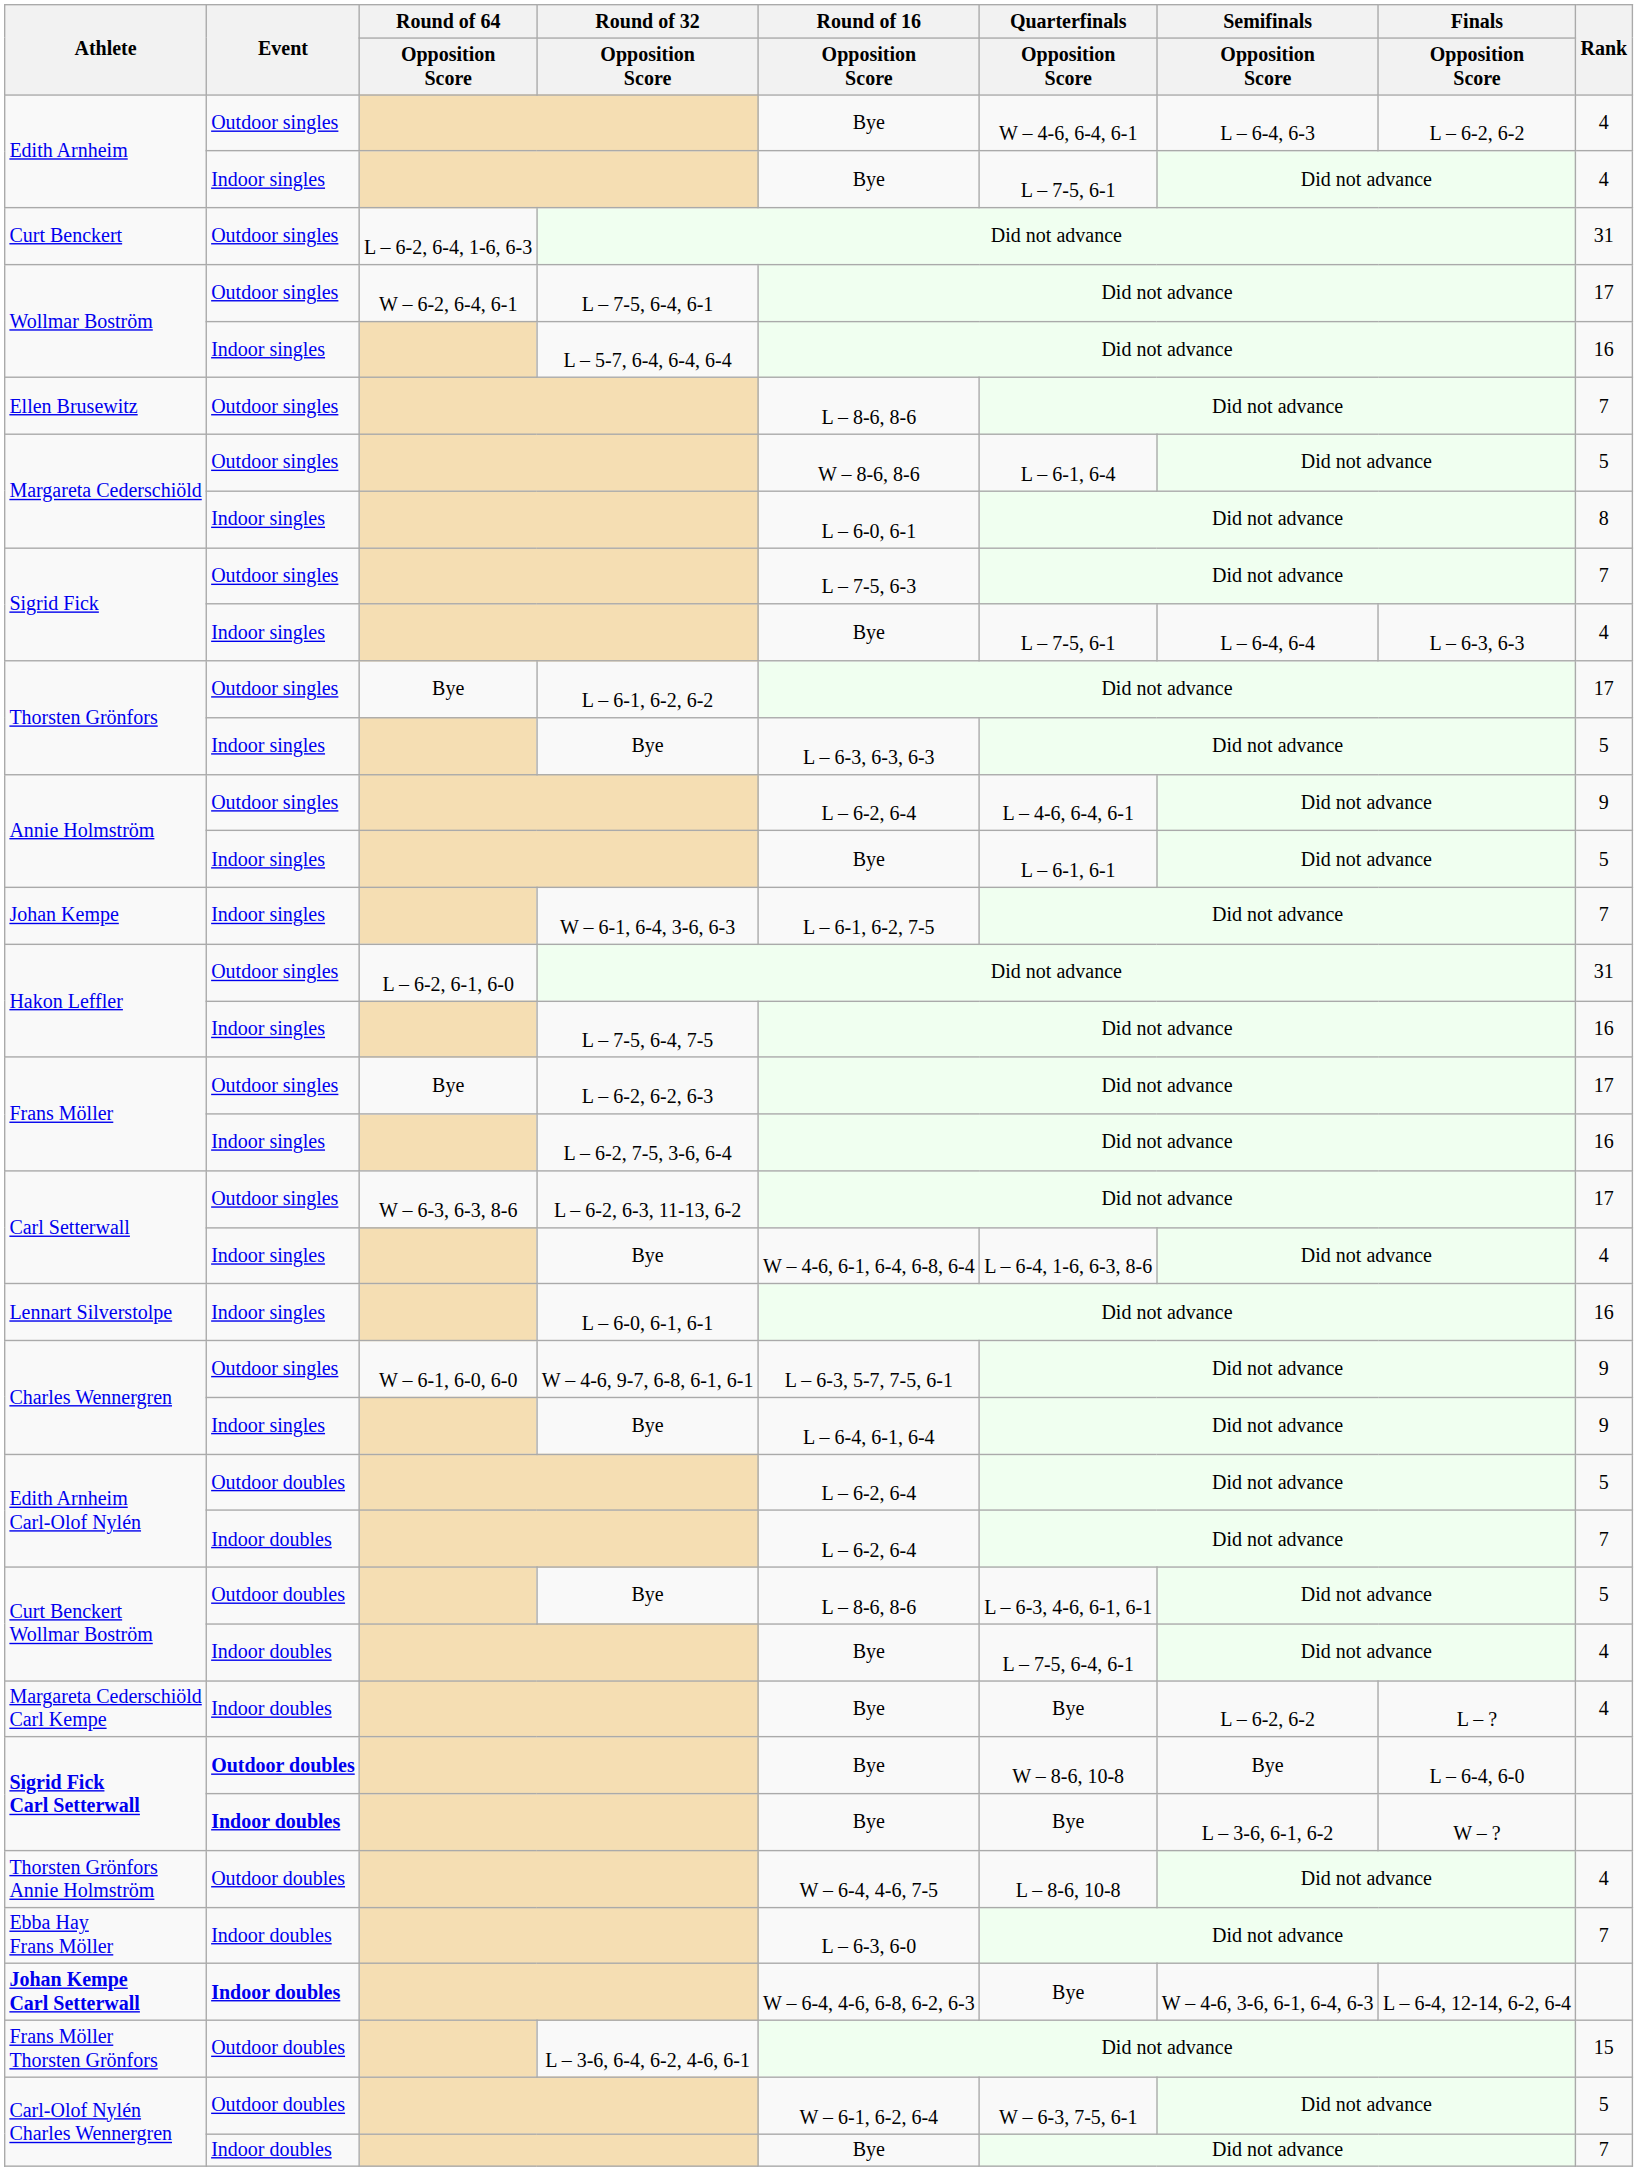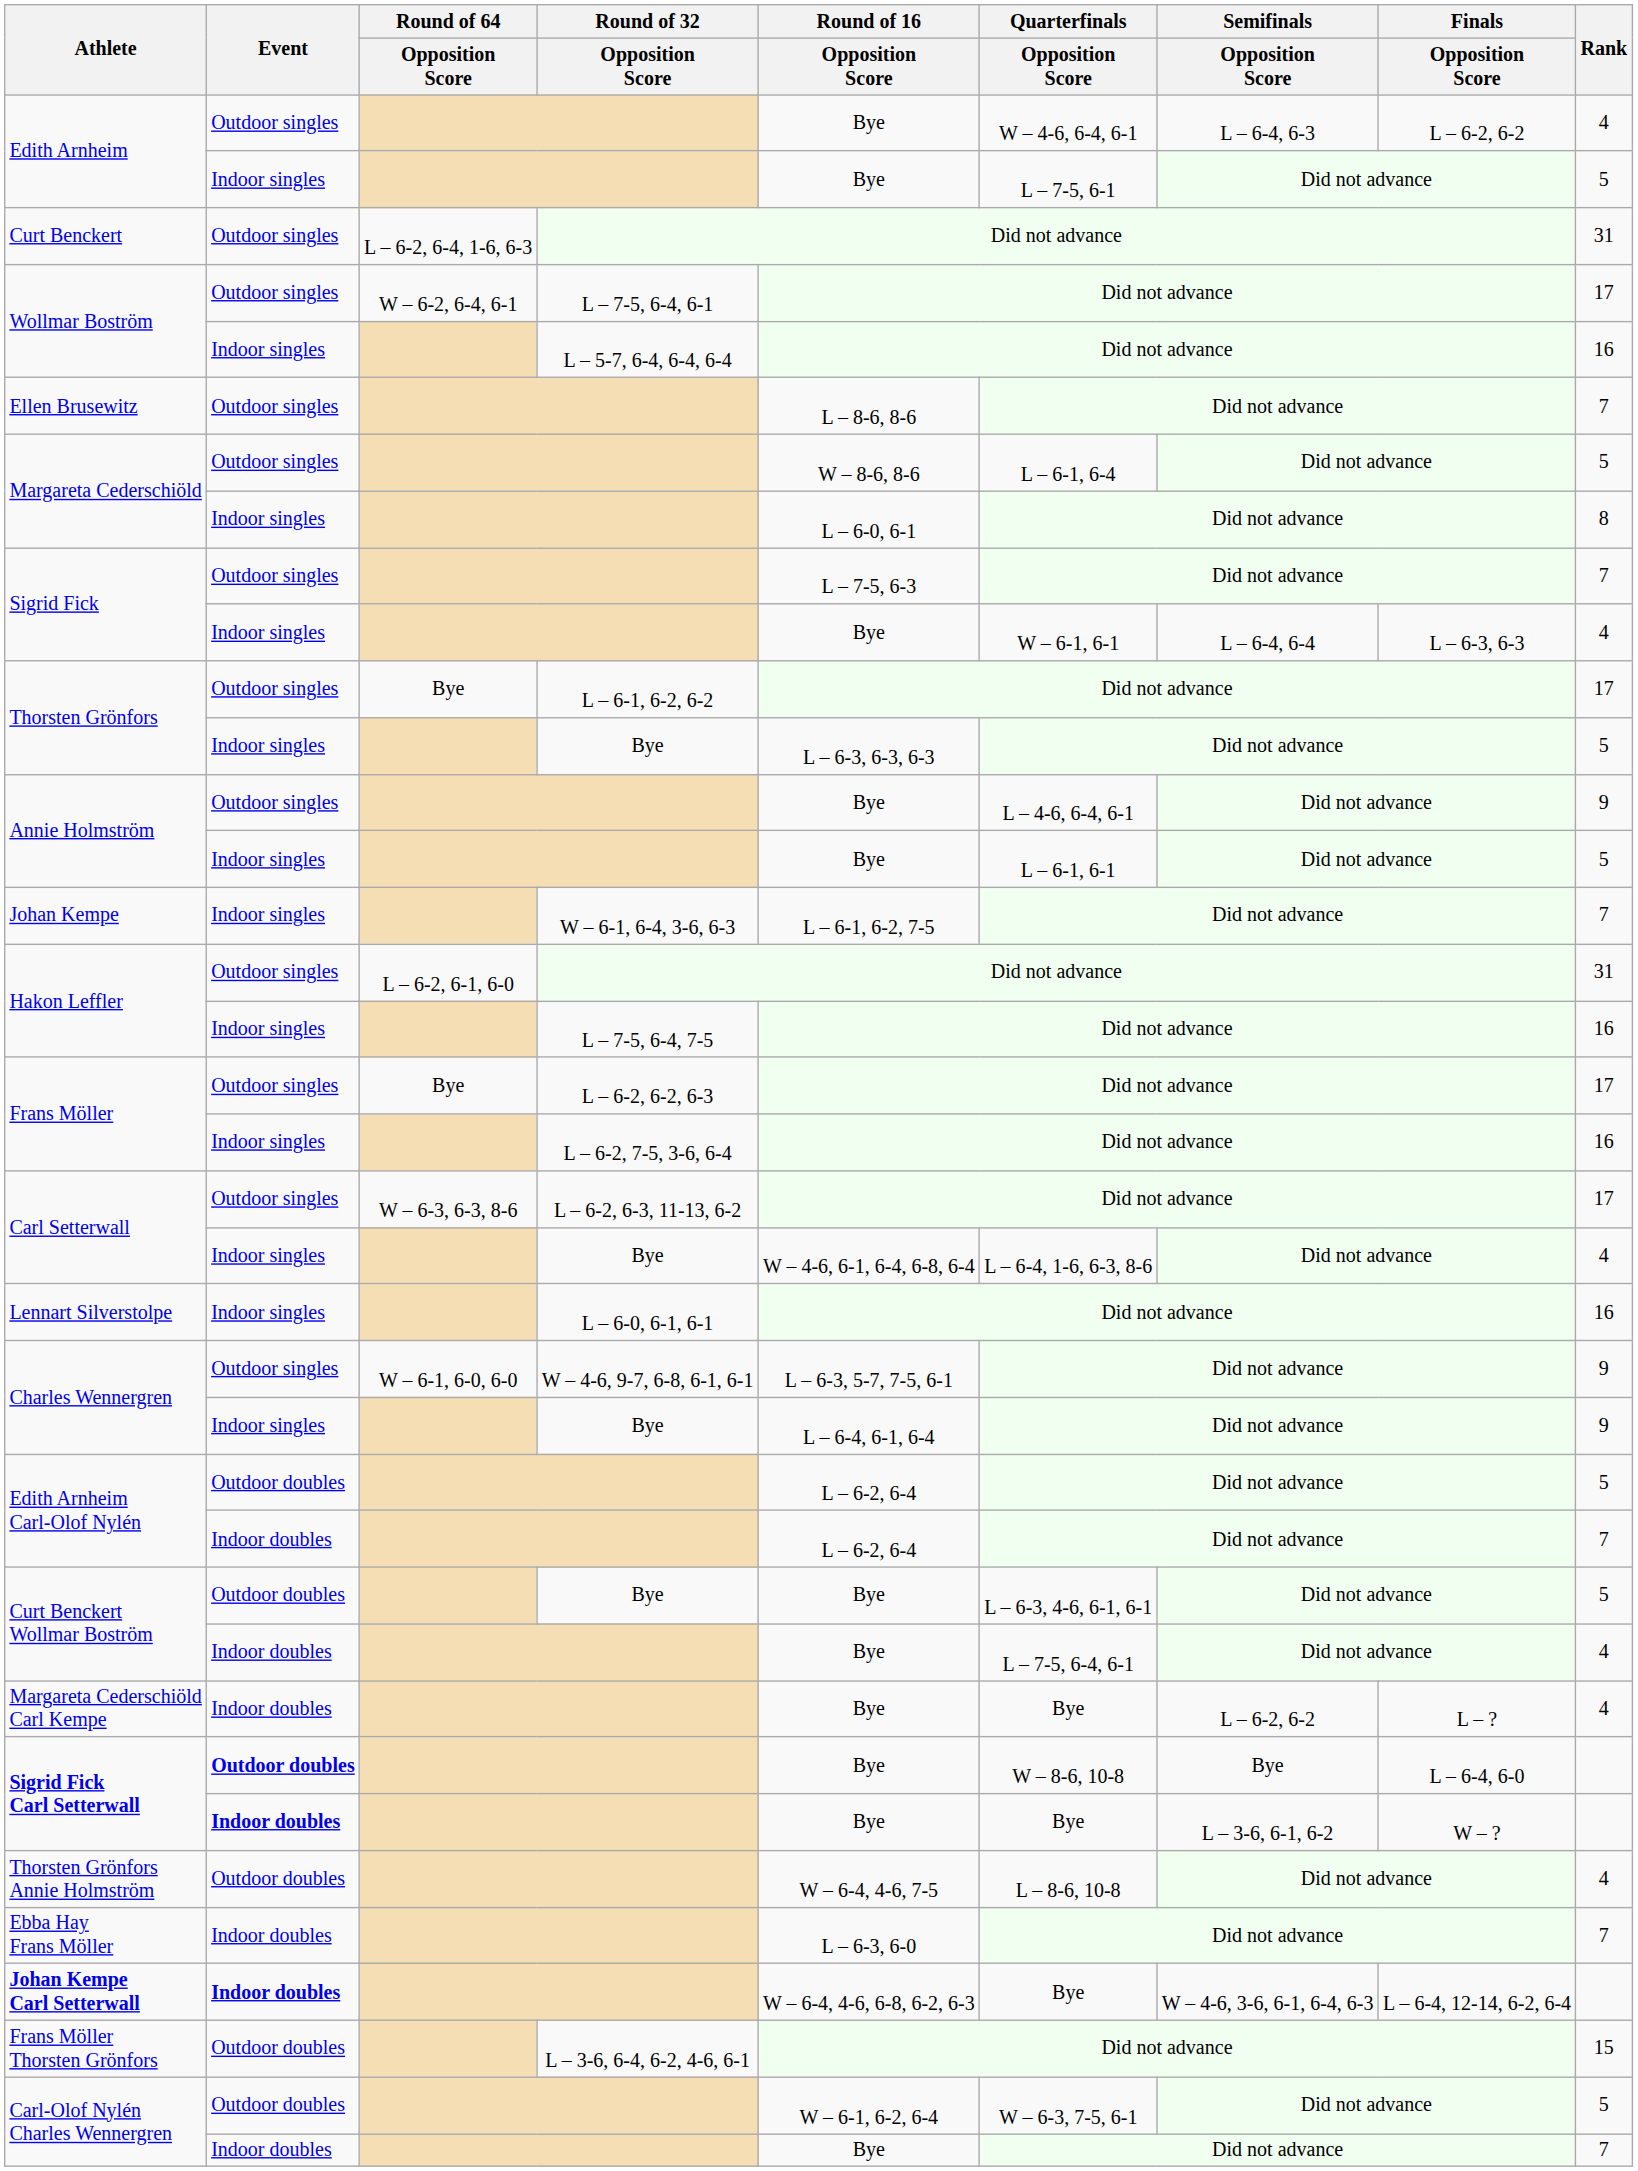Edith Arnheim / Indoor singles | Rank: 4 -> 5
Sigrid Fick / Indoor singles | Quarterfinals / Opposition Score: L – 7-5, 6-1 -> W – 6-1, 6-1
Annie Holmström / Outdoor singles | Round of 16 / Opposition Score: L – 6-2, 6-4 -> Bye
Curt Benckert Wollmar Boström / Outdoor doubles | Round of 16 / Opposition Score: L – 8-6, 8-6 -> Bye
